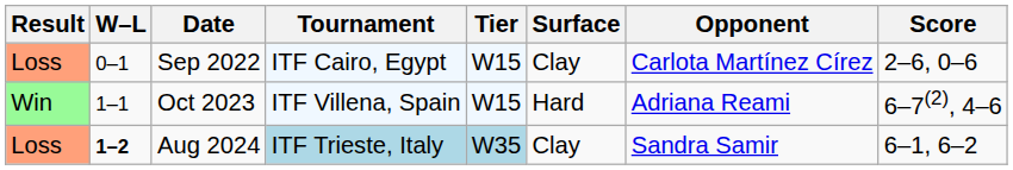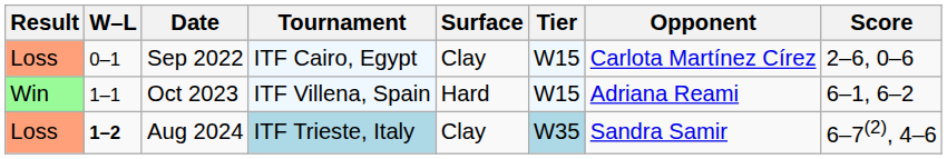columns swapped: Tier <-> Surface
Oct 2023 | Score: 6–7(2), 4–6 -> 6–1, 6–2
Aug 2024 | Score: 6–1, 6–2 -> 6–7(2), 4–6
